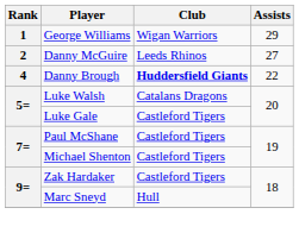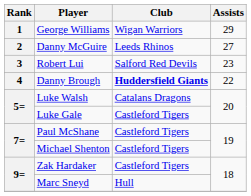+ row: 3 | Robert Lui | Salford Red Devils | 23
